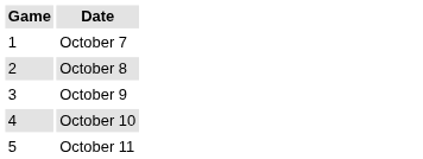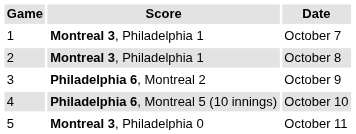+ column: Score | Montreal 3, Philadelphia 1 | Montreal 3, Philadelphia 1 | Philadelphia 6, Montreal 2 | Philadelphia 6, Montreal 5 (10 innings) | Montreal 3, Philadelphia 0
